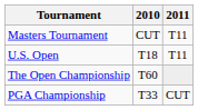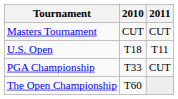Masters Tournament | 2011: T11 -> CUT
rows swapped: The Open Championship <-> PGA Championship
